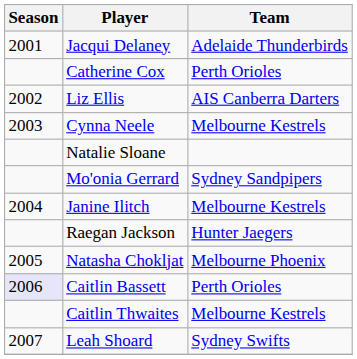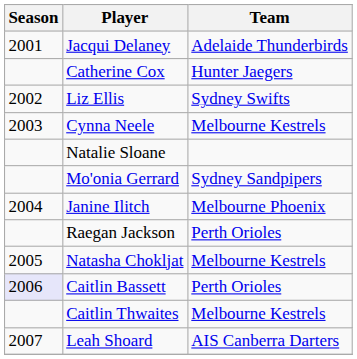Catherine Cox | Team: Perth Orioles -> Hunter Jaegers
Liz Ellis | Team: AIS Canberra Darters -> Sydney Swifts
Janine Ilitch | Team: Melbourne Kestrels -> Melbourne Phoenix
Raegan Jackson | Team: Hunter Jaegers -> Perth Orioles
Natasha Chokljat | Team: Melbourne Phoenix -> Melbourne Kestrels
Leah Shoard | Team: Sydney Swifts -> AIS Canberra Darters
